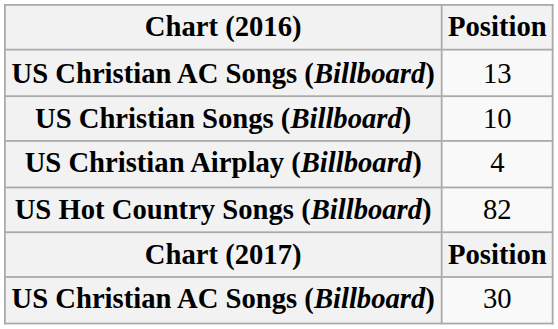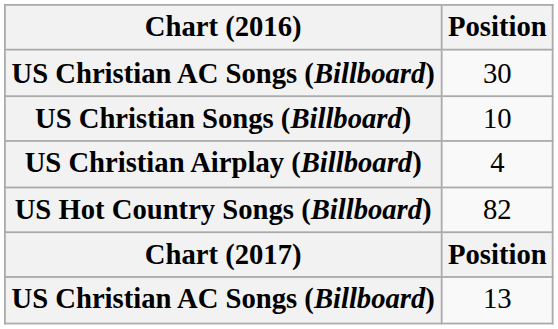rows swapped: 13 <-> 30
